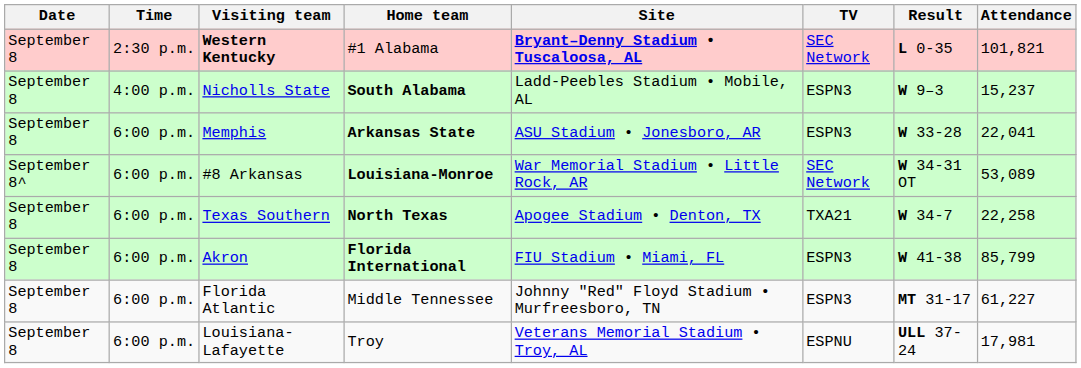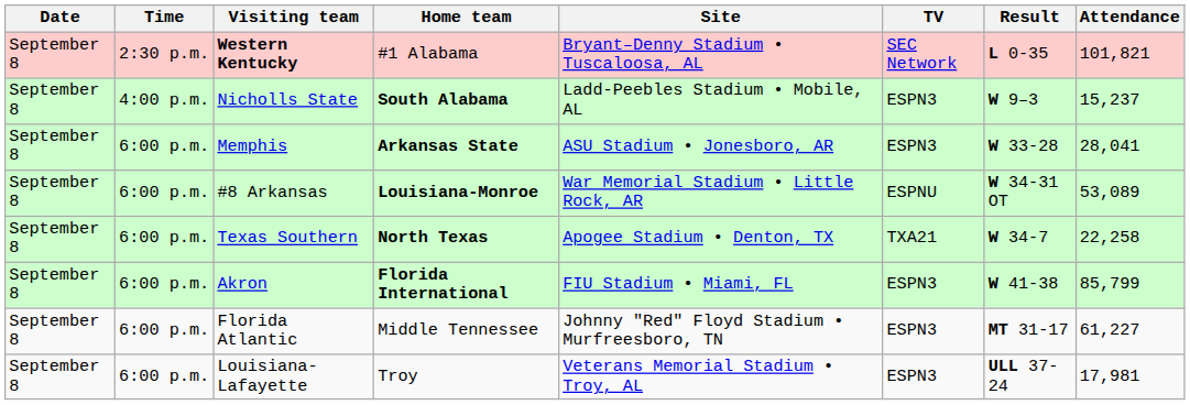Western Kentucky | Site: bold -> normal
Memphis | Attendance: 22,041 -> 28,041
#8 Arkansas | Date: September 8^ -> September 8
#8 Arkansas | TV: SEC Network -> ESPNU
Louisiana-Lafayette | TV: ESPNU -> ESPN3
